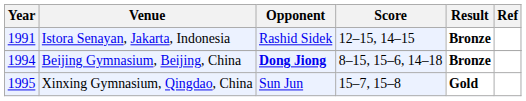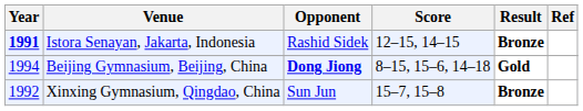Istora Senayan, Jakarta, Indonesia | Year: normal -> bold
Beijing Gymnasium, Beijing, China | Result: Bronze -> Gold
Xinxing Gymnasium, Qingdao, China | Year: 1995 -> 1992
Xinxing Gymnasium, Qingdao, China | Result: Gold -> Bronze
